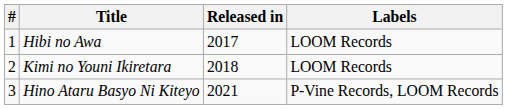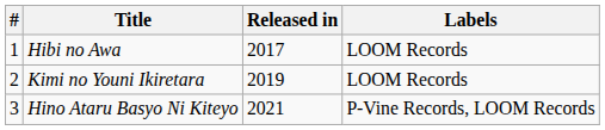Kimi no Youni Ikiretara | Released in: 2018 -> 2019
